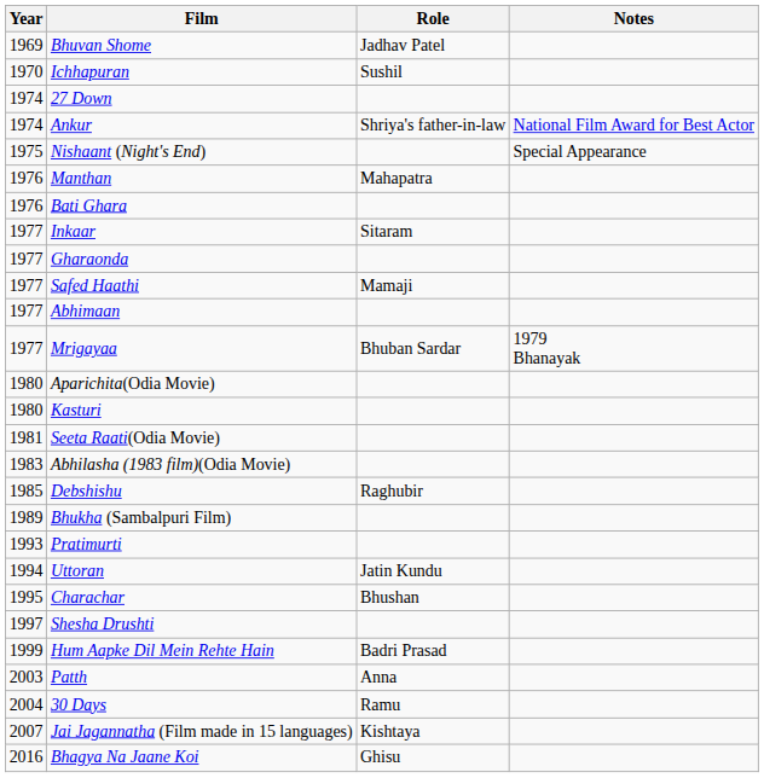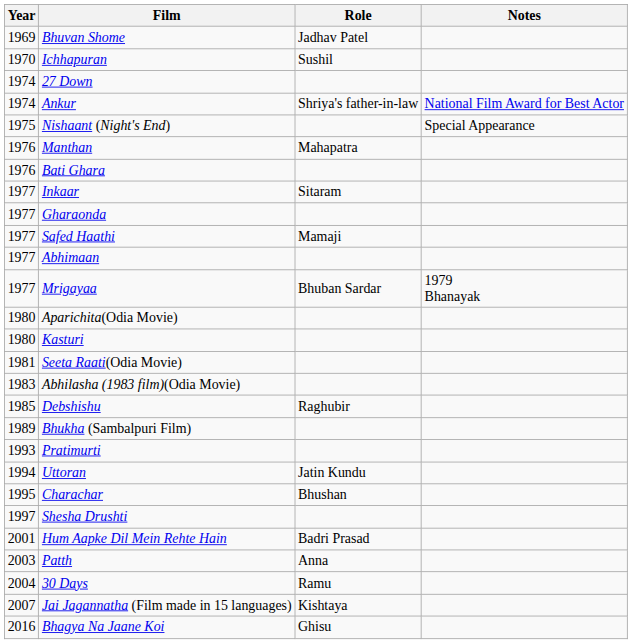Hum Aapke Dil Mein Rehte Hain | Year: 1999 -> 2001
